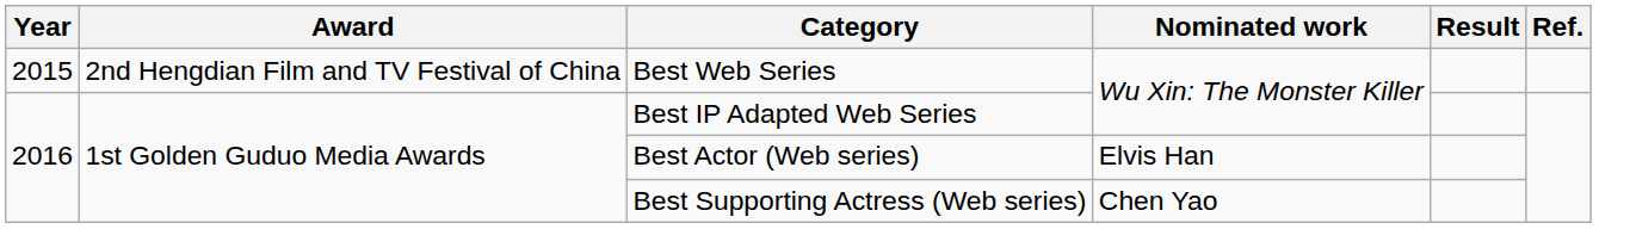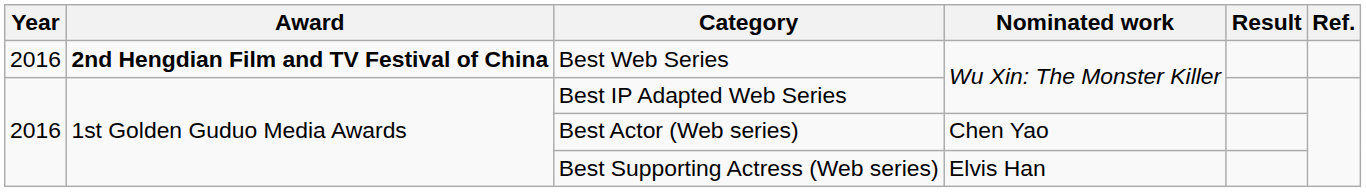Best Web Series | Year: 2015 -> 2016
Best Web Series | Award: normal -> bold
Best Actor (Web series) | Nominated work: Elvis Han -> Chen Yao
Best Supporting Actress (Web series) | Nominated work: Chen Yao -> Elvis Han
